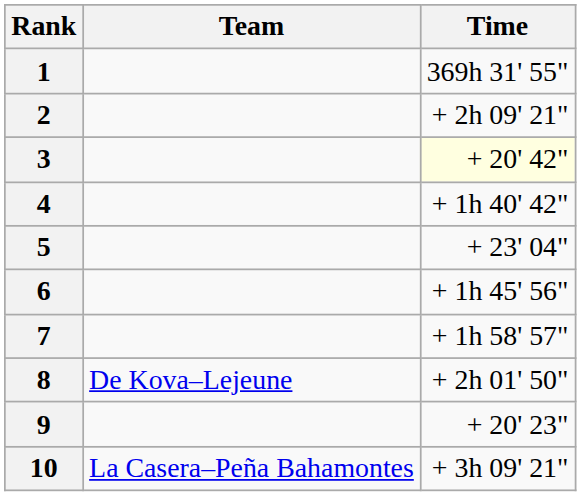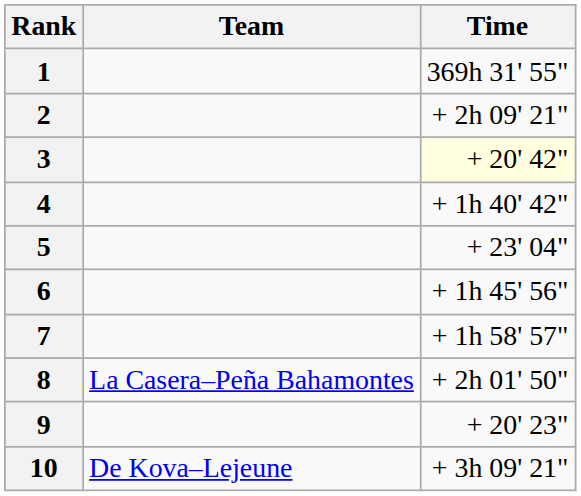8 | Team: De Kova–Lejeune -> La Casera–Peña Bahamontes
10 | Team: La Casera–Peña Bahamontes -> De Kova–Lejeune
